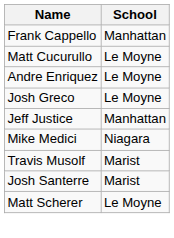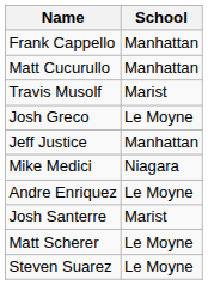Matt Cucurullo | School: Le Moyne -> Manhattan
rows swapped: Andre Enriquez <-> Travis Musolf
+ row: Steven Suarez | Le Moyne
